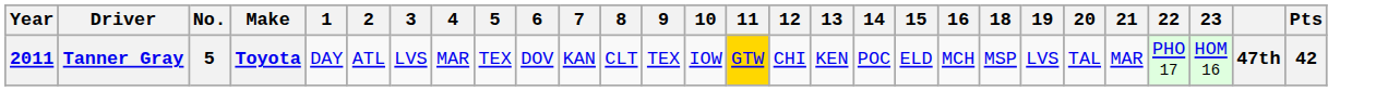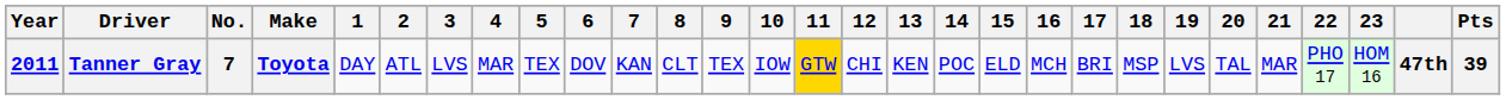+ column: 17 | BRI
Tanner Gray | No.: 5 -> 7
Tanner Gray | Pts: 42 -> 39
